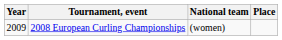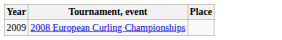- column: National team | (women)
